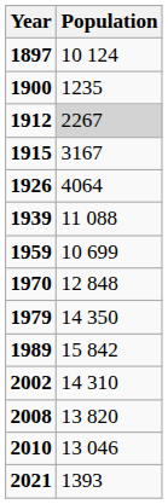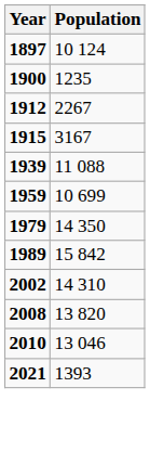1912 | Population: lightgrey background -> no background
- row: 1926 | 4064
- row: 1970 | 12 848
